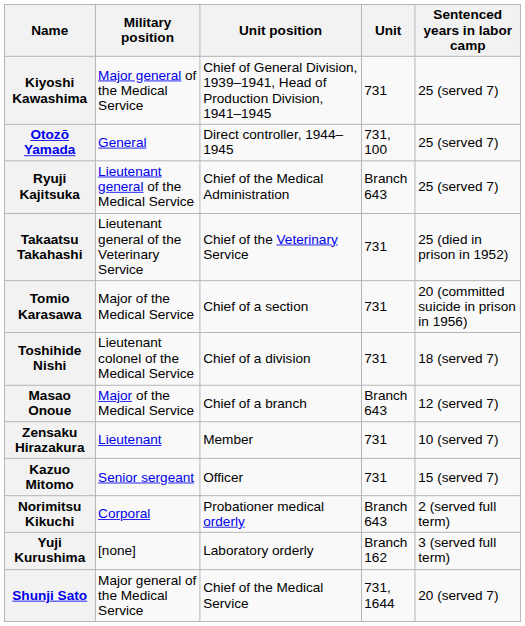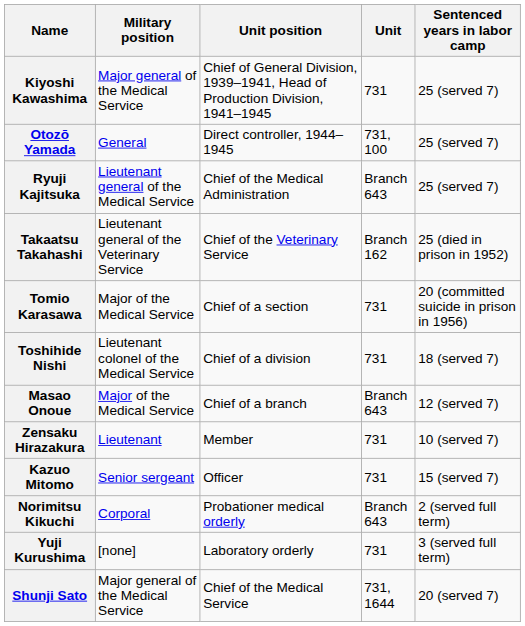Takaatsu Takahashi | Unit: 731 -> Branch 162
Yuji Kurushima | Unit: Branch 162 -> 731
